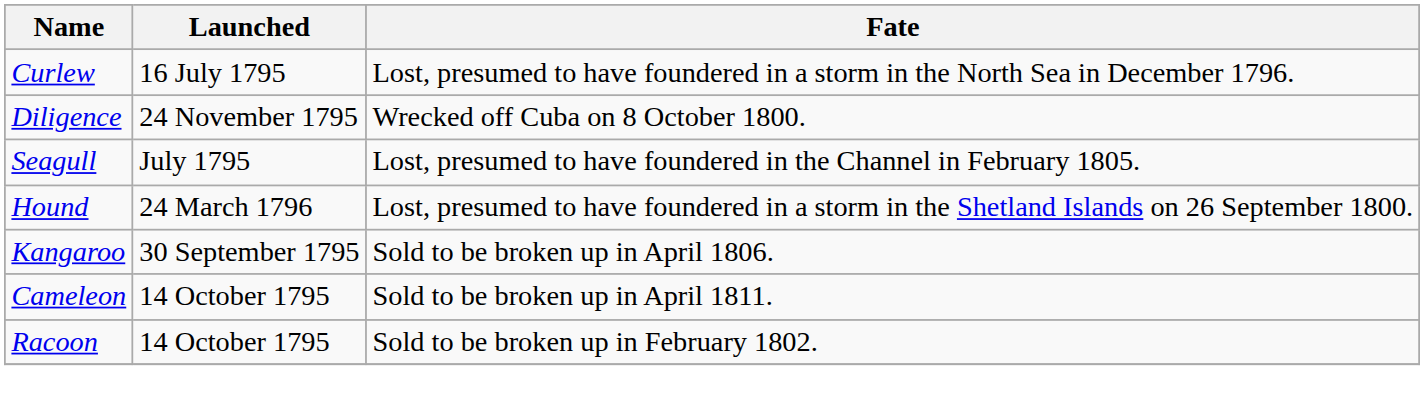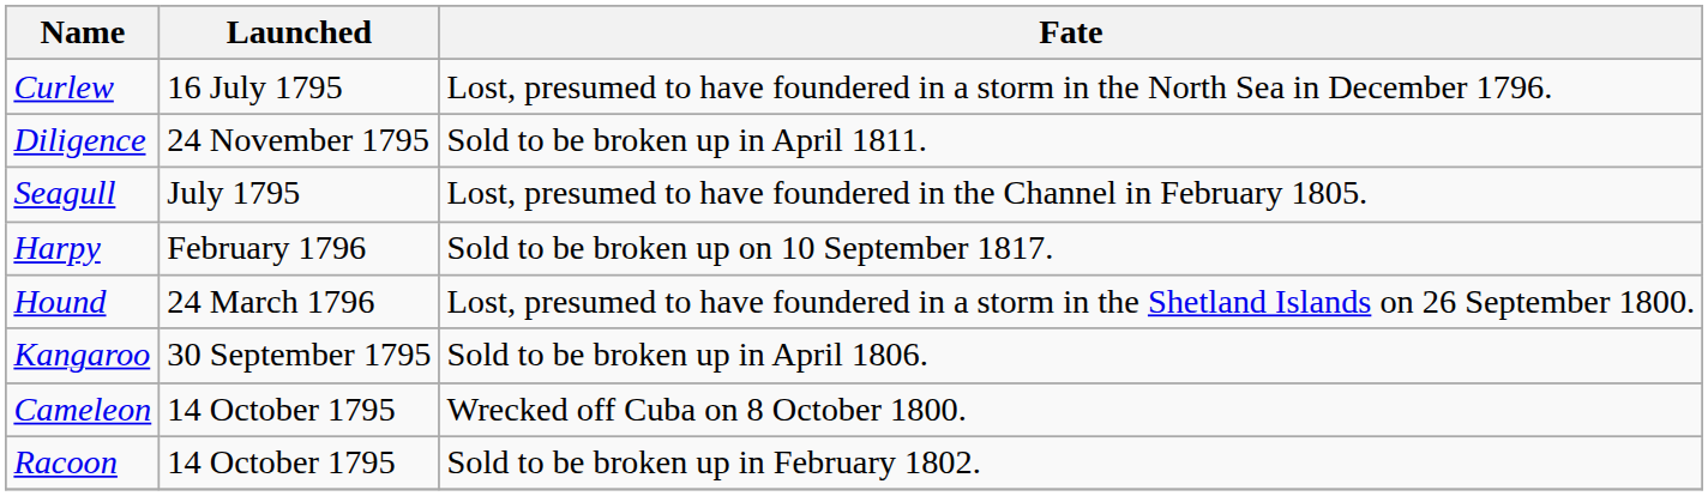Diligence | Fate: Wrecked off Cuba on 8 October 1800. -> Sold to be broken up in April 1811.
+ row: Harpy | February 1796 | Sold to be broken up on 10 September 1817.
Cameleon | Fate: Sold to be broken up in April 1811. -> Wrecked off Cuba on 8 October 1800.
